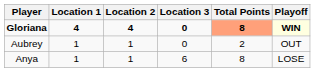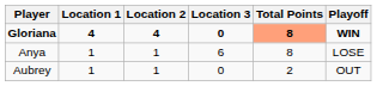Gloriana | Playoff: lightyellow background -> no background
rows swapped: Aubrey <-> Anya
